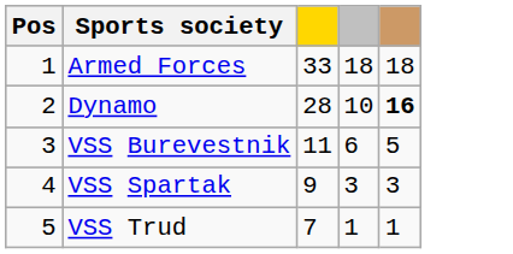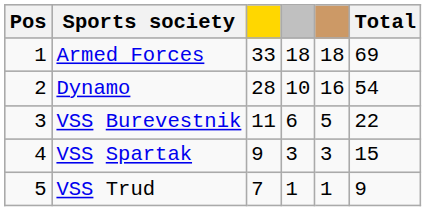+ column: Total | 69 | 54 | 22 | 15 | 9
Dynamo | column 5: bold -> normal
